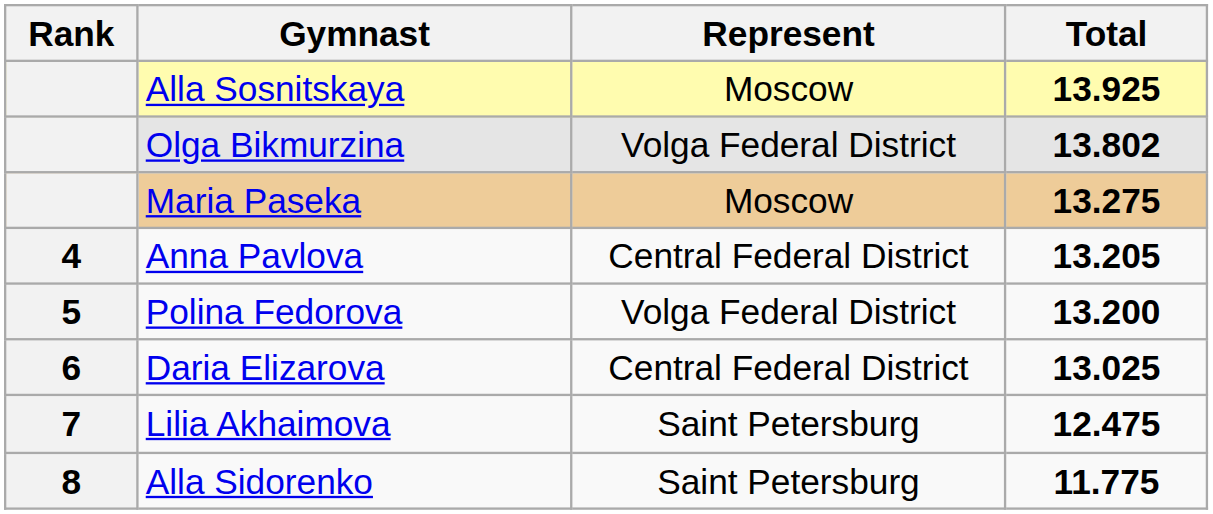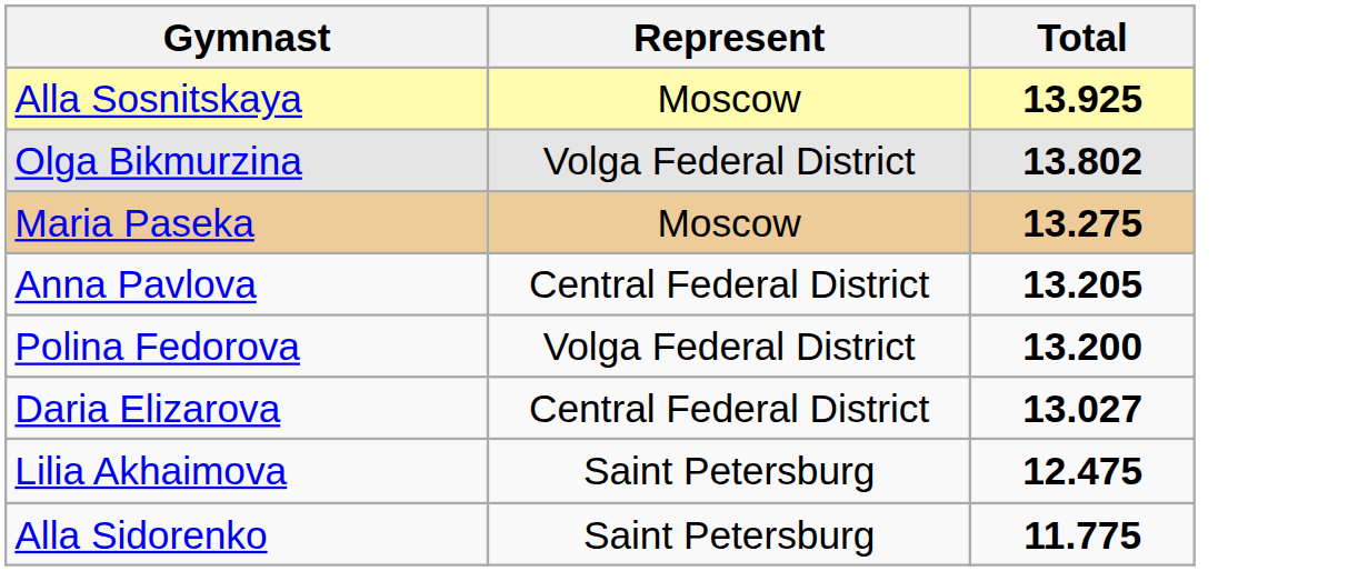- column: Rank | 4 | 5 | 6 | 7 | 8
Daria Elizarova | Total: 13.025 -> 13.027
